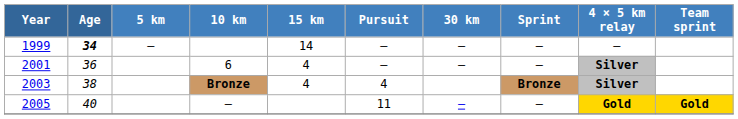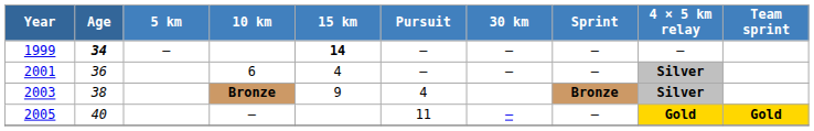1999 | 15 km: normal -> bold
2003 | 15 km: 4 -> 9
